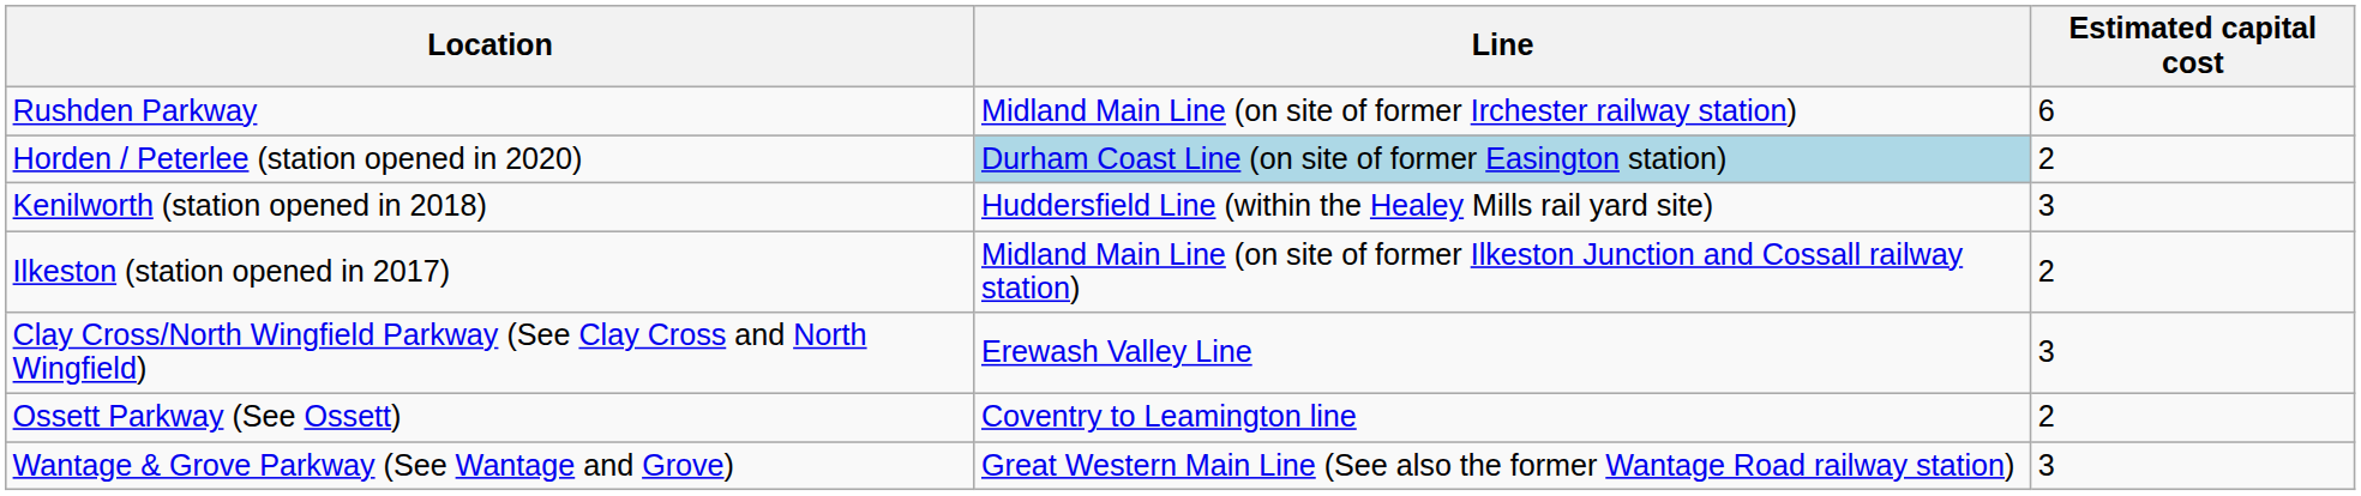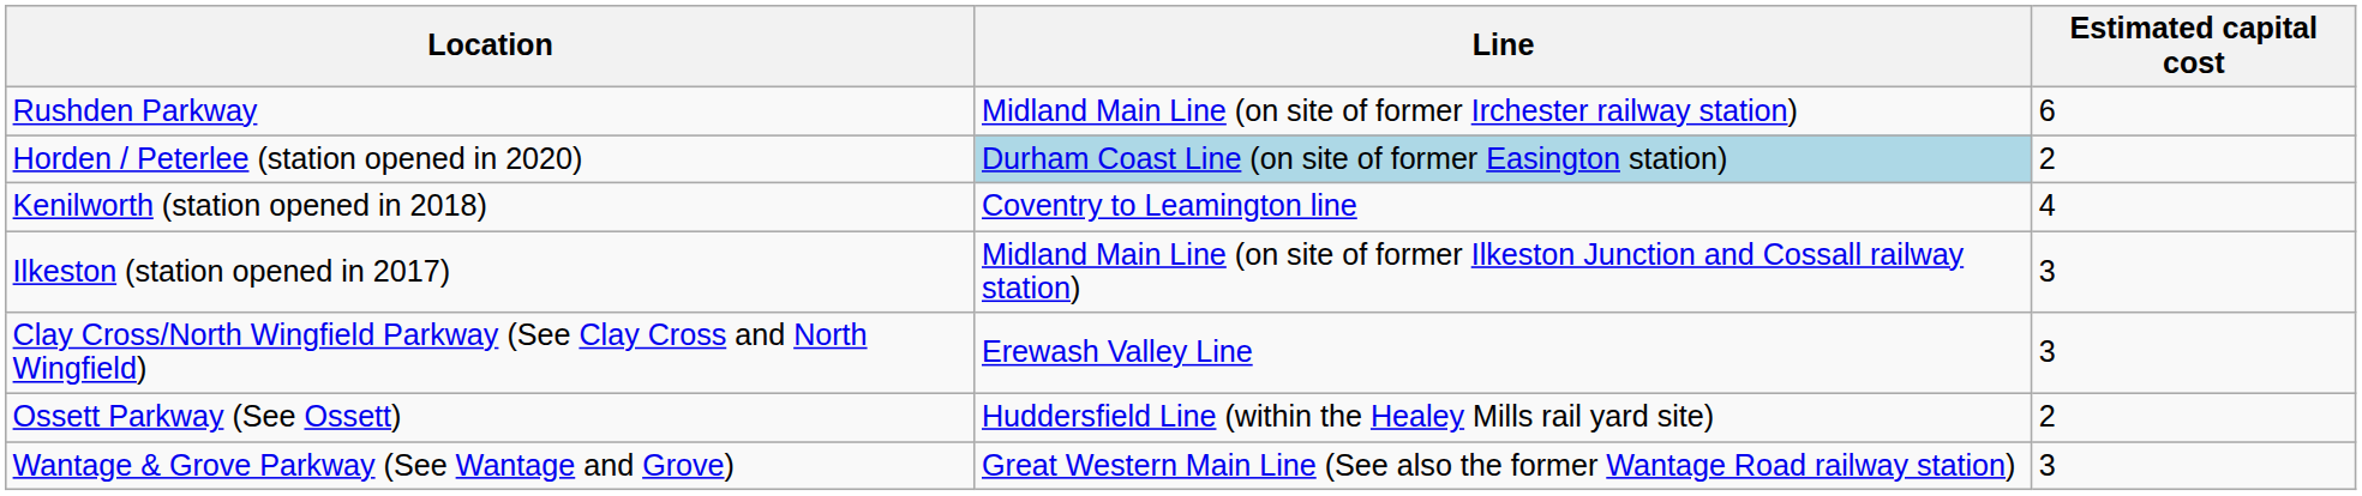Kenilworth (station opened in 2018) | Line: Huddersfield Line (within the Healey Mills rail yard site) -> Coventry to Leamington line
Kenilworth (station opened in 2018) | Estimated capital cost: 3 -> 4
Ilkeston (station opened in 2017) | Estimated capital cost: 2 -> 3
Ossett Parkway (See Ossett) | Line: Coventry to Leamington line -> Huddersfield Line (within the Healey Mills rail yard site)
